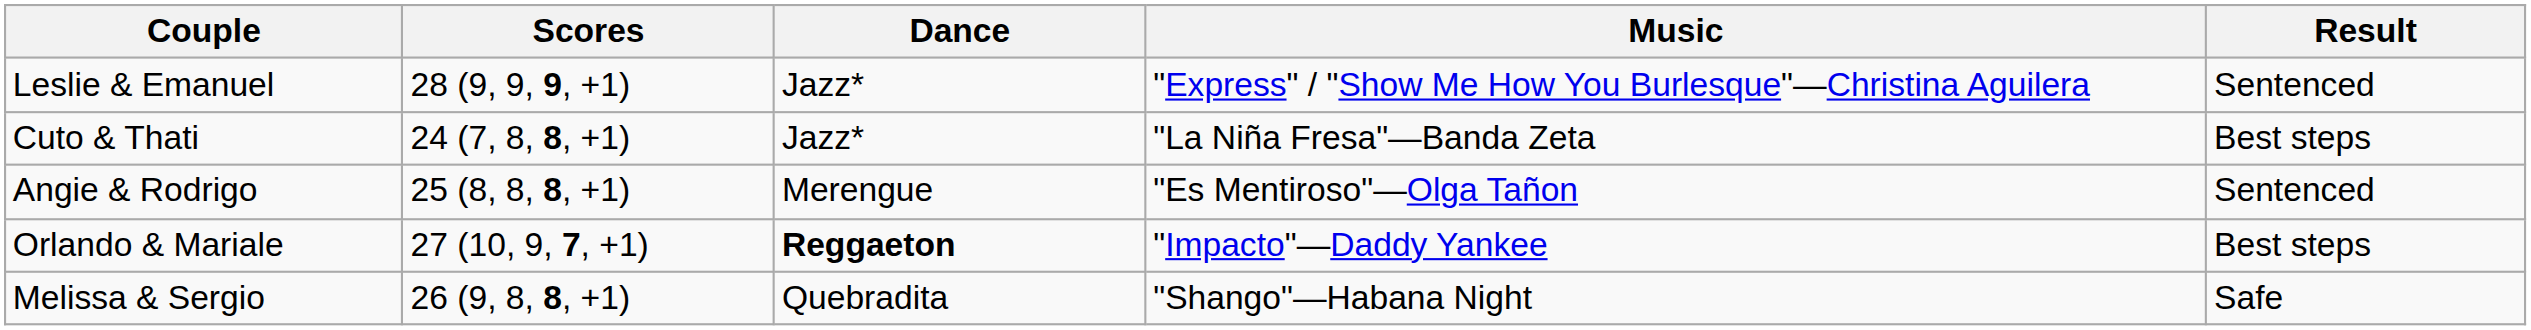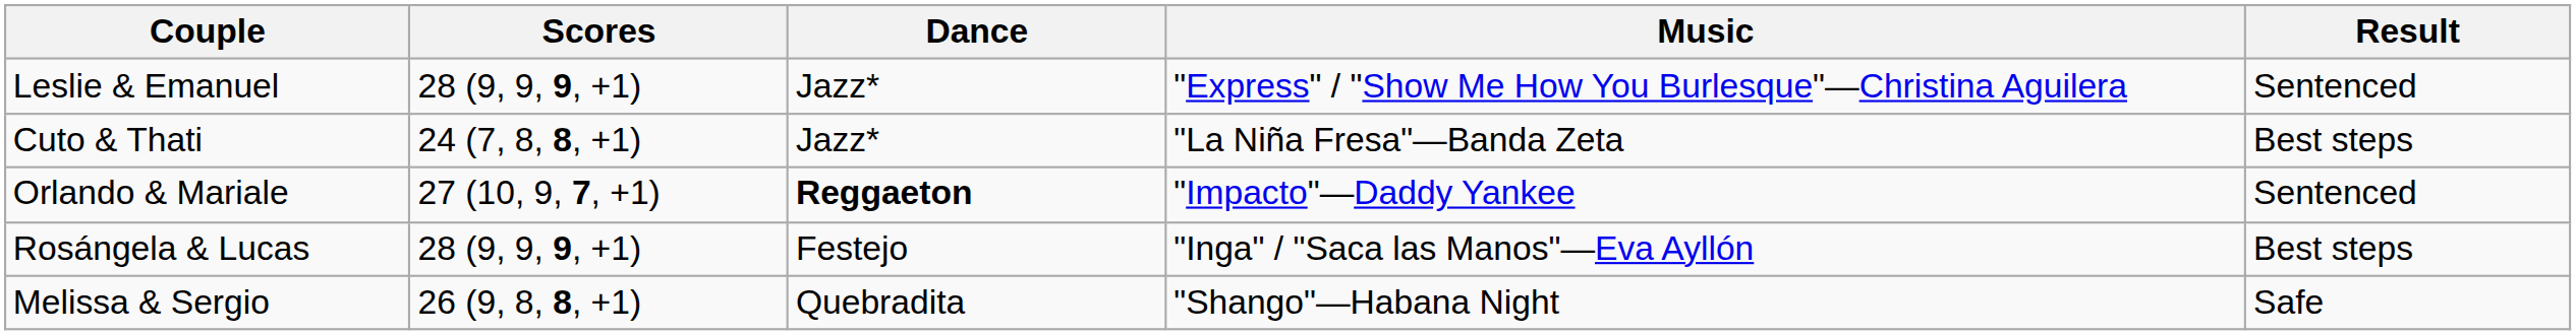- row: Angie & Rodrigo | 25 (8, 8, 8, +1) | Merengue | "Es Mentiroso"—Olga Tañon | Sentenced
Orlando & Mariale | Result: Best steps -> Sentenced
+ row: Rosángela & Lucas | 28 (9, 9, 9, +1) | Festejo | "Inga" / "Saca las Manos"—Eva Ayllón | Best steps
